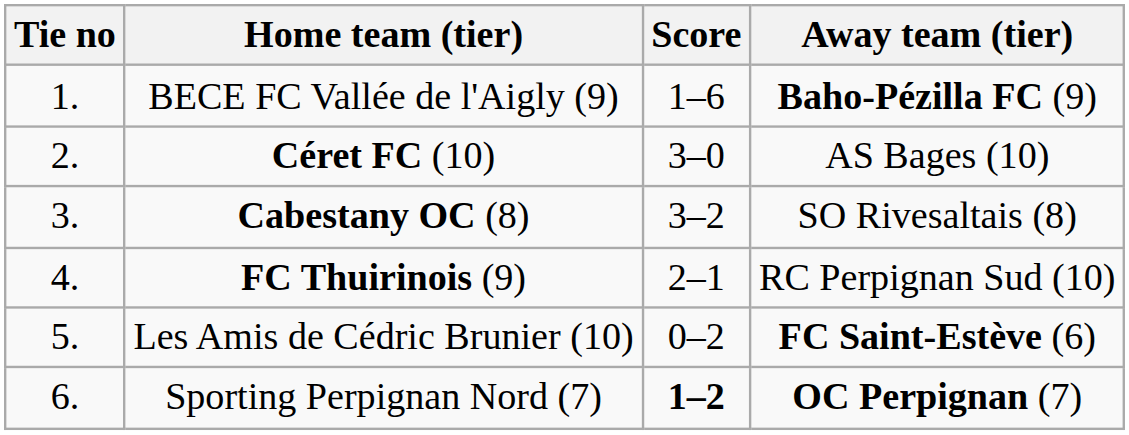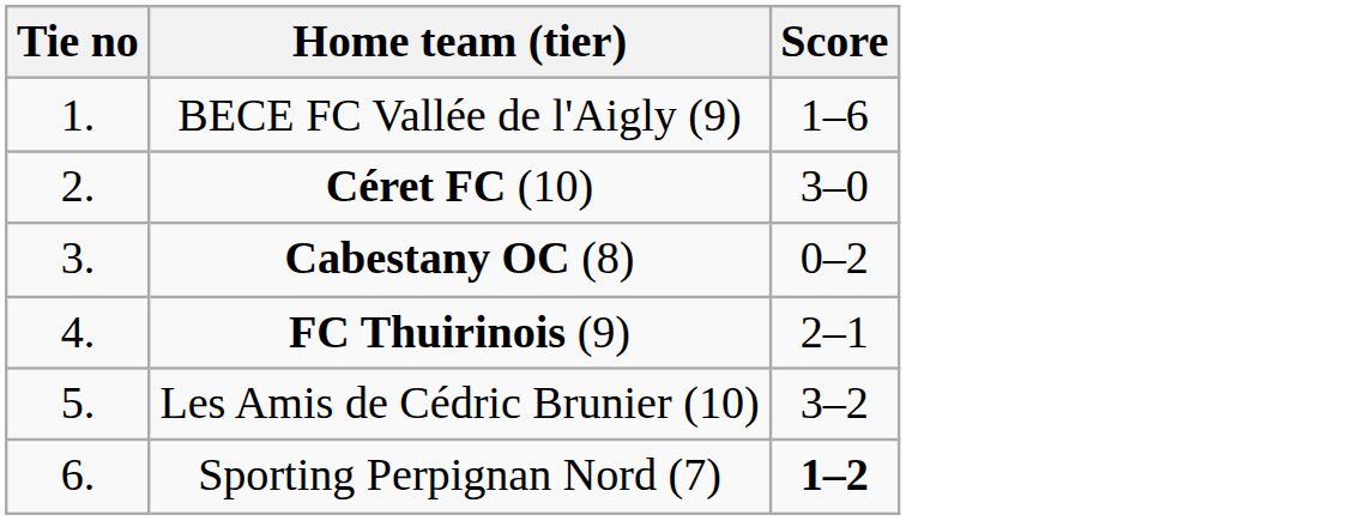- column: Away team (tier) | Baho-Pézilla FC (9) | AS Bages (10) | SO Rivesaltais (8) | RC Perpignan Sud (10) | FC Saint-Estève (6) | OC Perpignan (7)
Cabestany OC (8) | Score: 3–2 -> 0–2
Les Amis de Cédric Brunier (10) | Score: 0–2 -> 3–2
